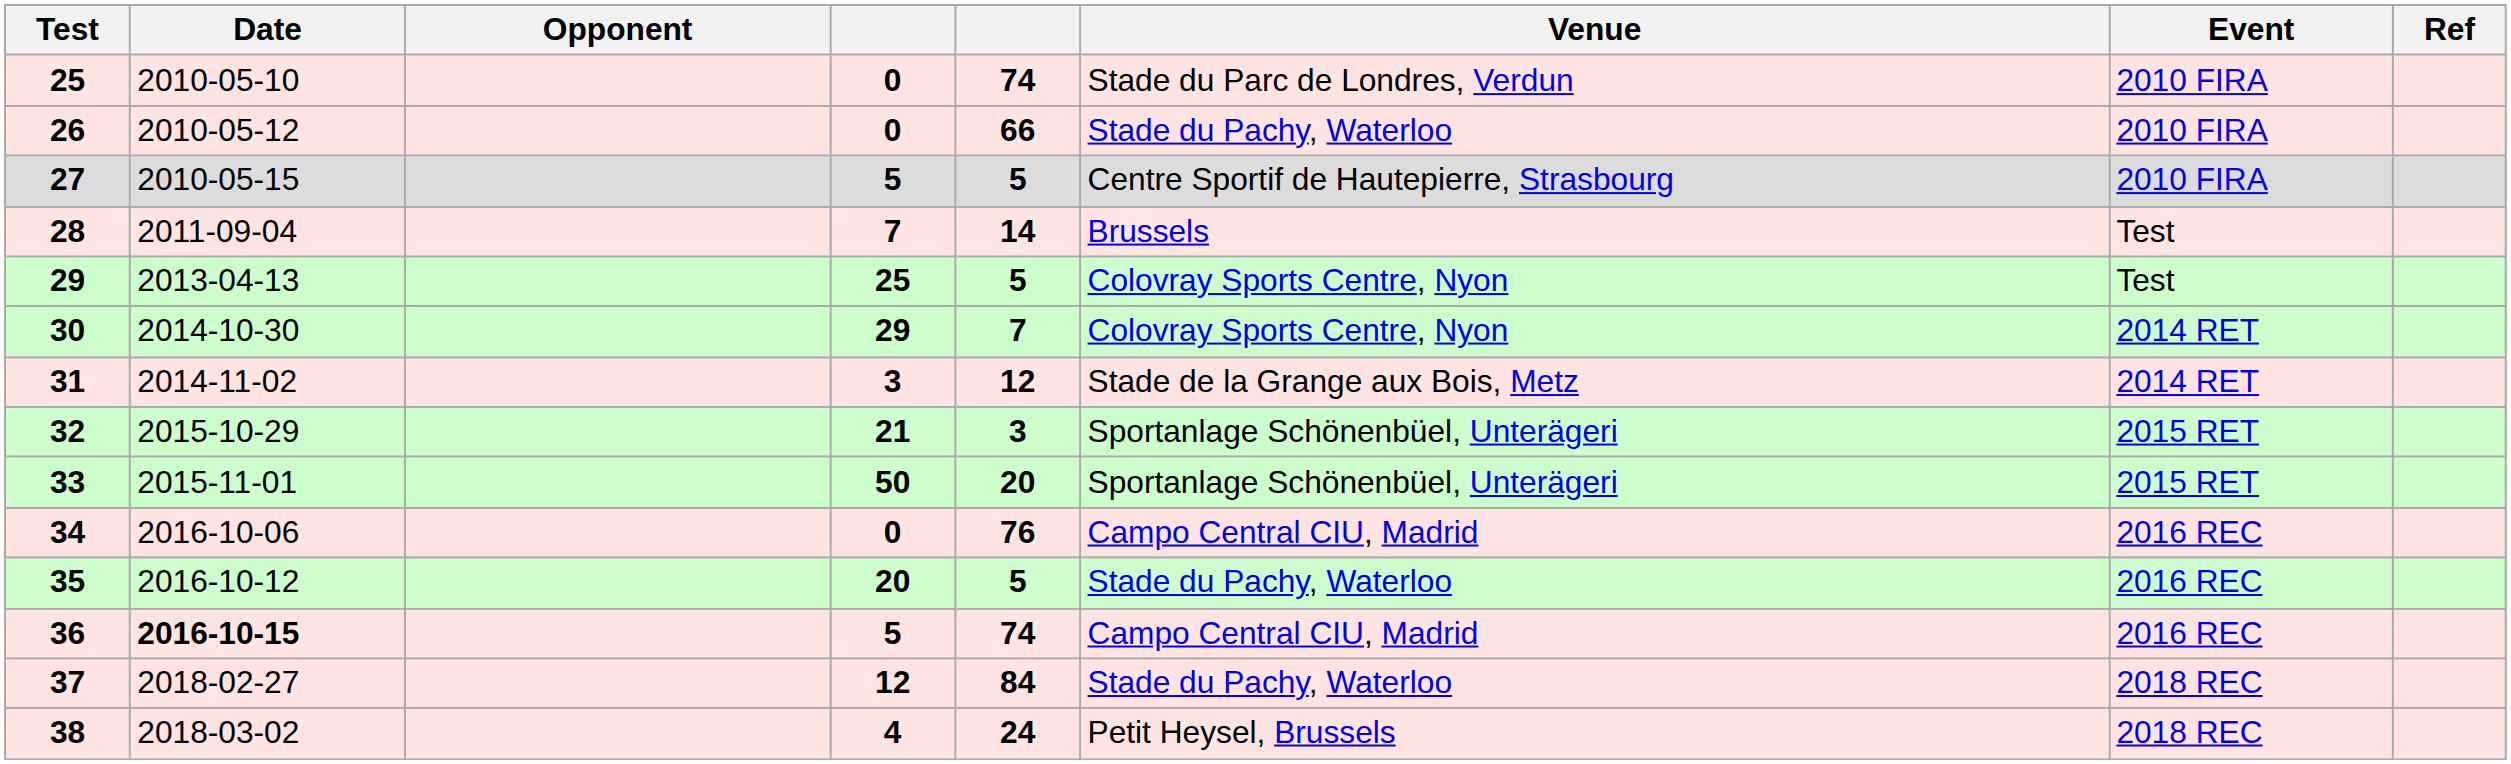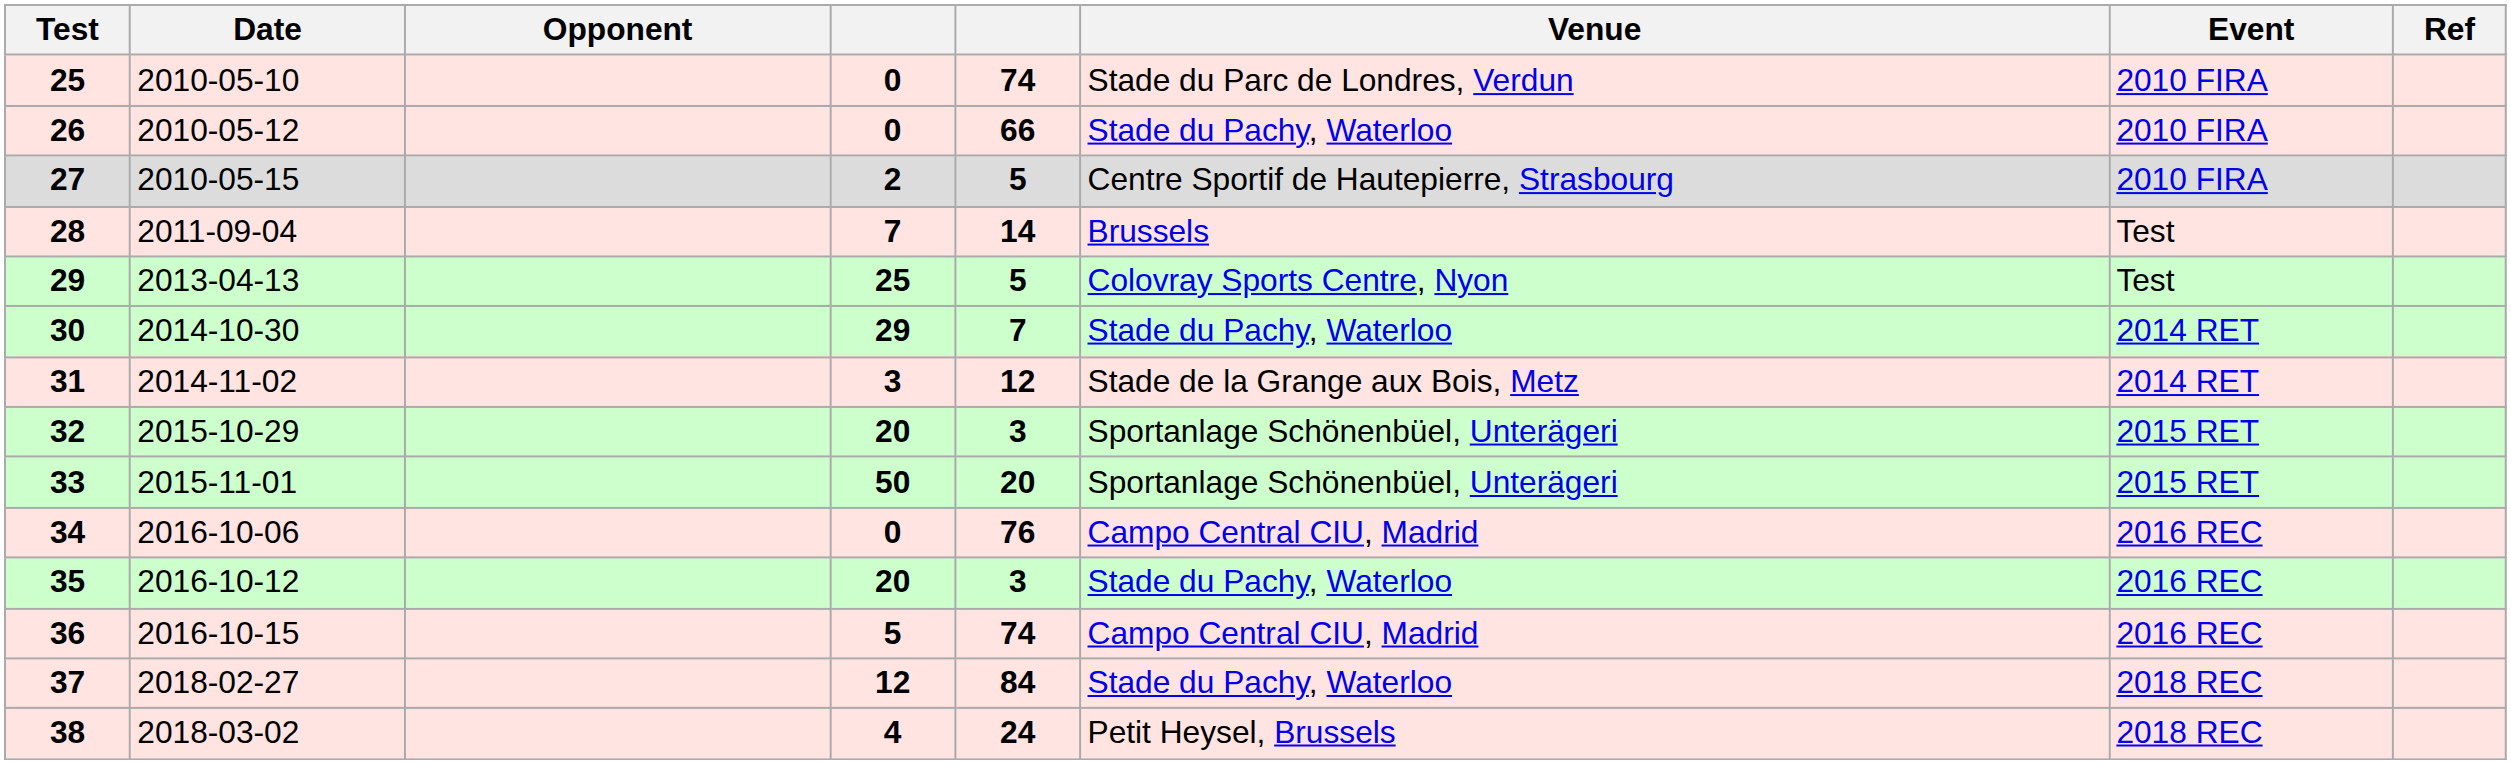27 | column 4: 5 -> 2
30 | Venue: Colovray Sports Centre, Nyon -> Stade du Pachy, Waterloo
32 | column 4: 21 -> 20
35 | column 5: 5 -> 3
36 | Date: bold -> normal
